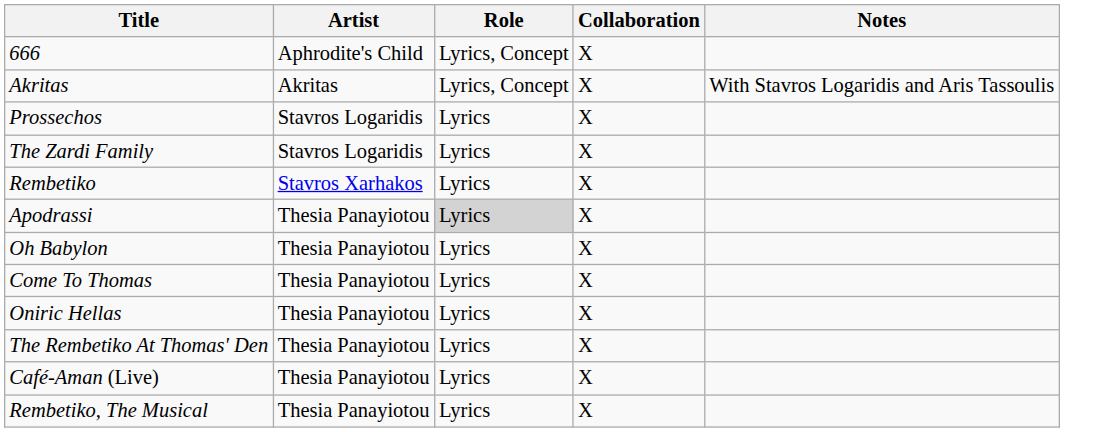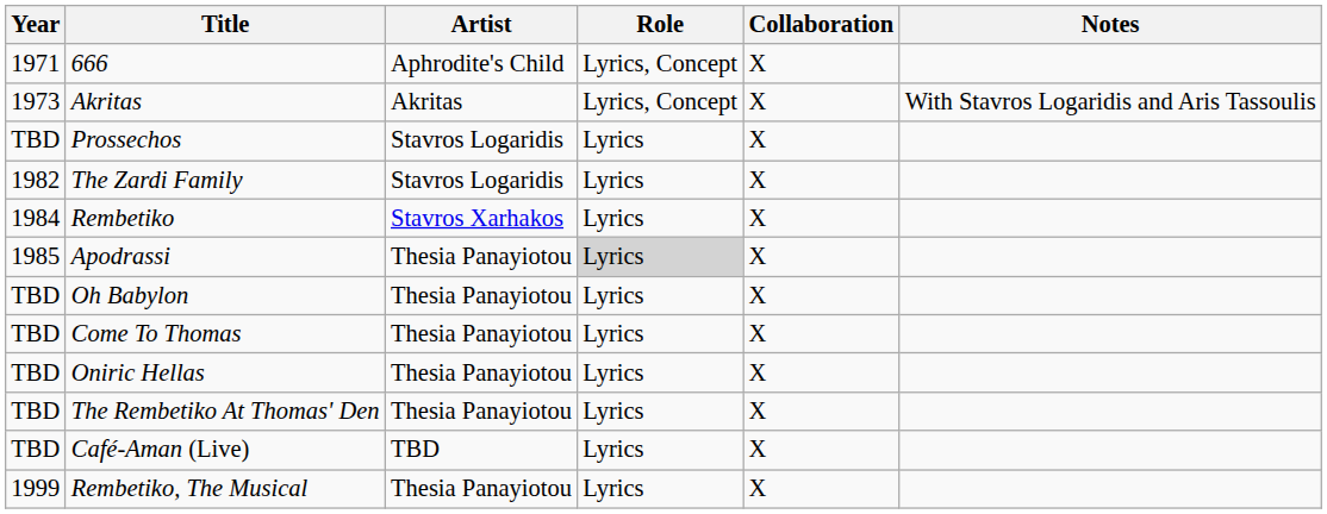+ column: Year | 1971 | 1973 | TBD | 1982 | 1984 | 1985 | TBD | TBD | TBD | TBD | TBD | 1999
Café-Aman (Live) | Artist: Thesia Panayiotou -> TBD
